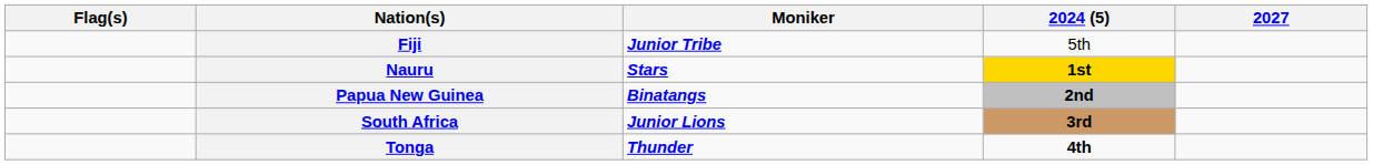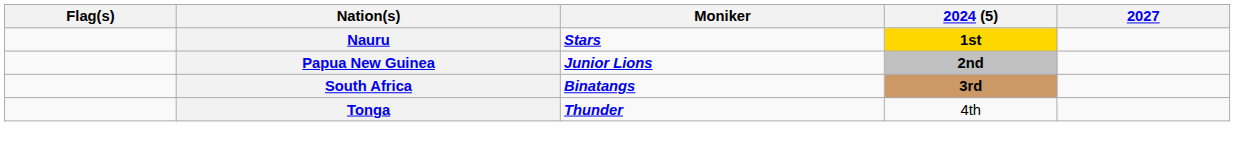- row: Fiji | Junior Tribe | 5th
Papua New Guinea | Moniker: Binatangs -> Junior Lions
South Africa | Moniker: Junior Lions -> Binatangs
Tonga | 2024 (5): bold -> normal
